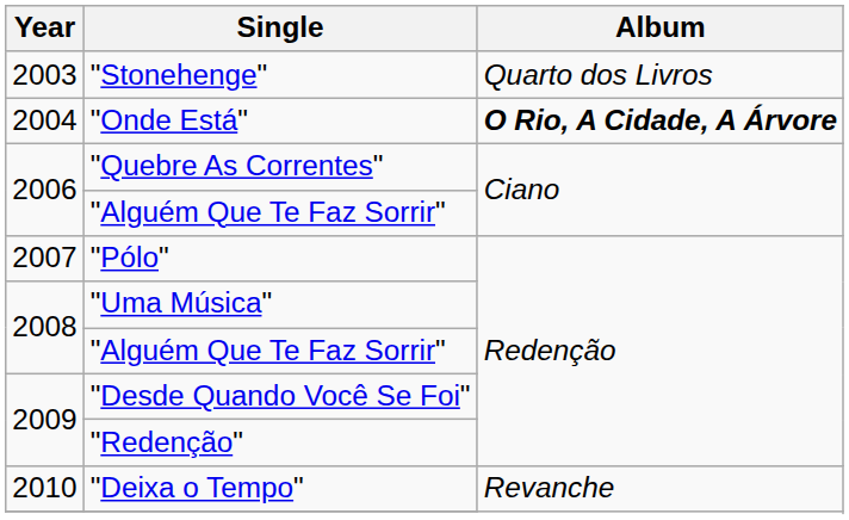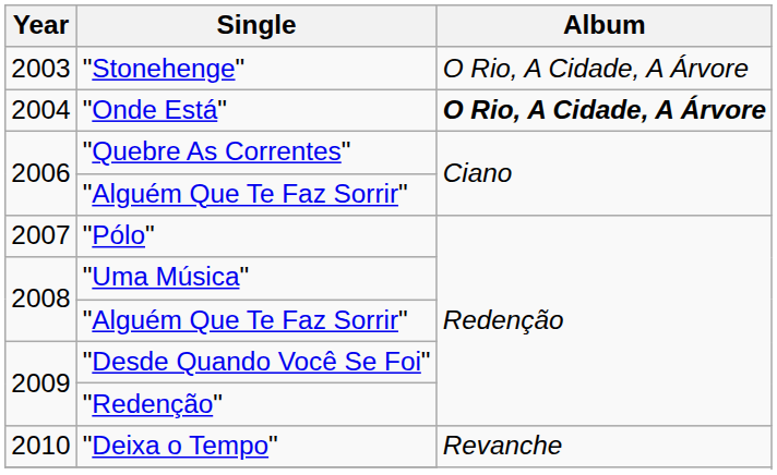"Stonehenge" | Album: Quarto dos Livros -> O Rio, A Cidade, A Árvore
